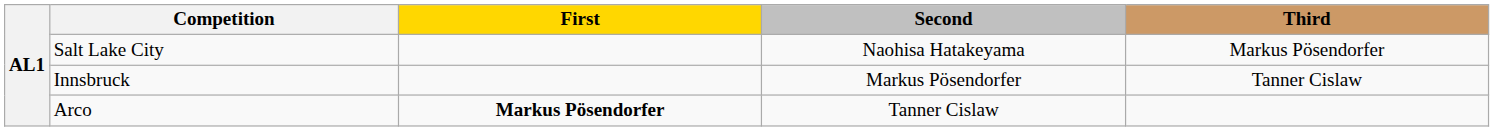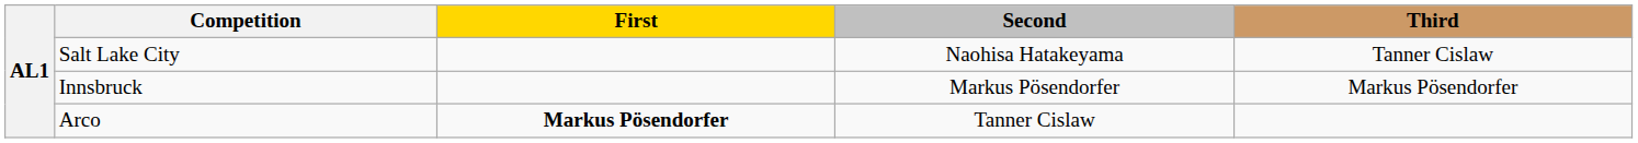Salt Lake City | Third: Markus Pösendorfer -> Tanner Cislaw
Innsbruck | Third: Tanner Cislaw -> Markus Pösendorfer
